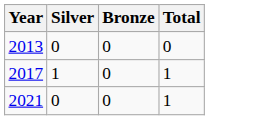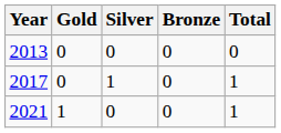+ column: Gold | 0 | 0 | 1
